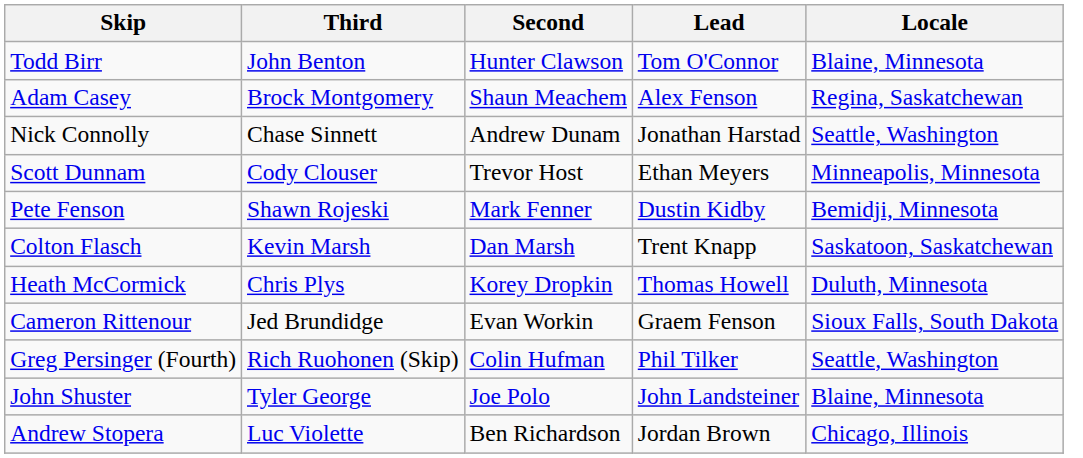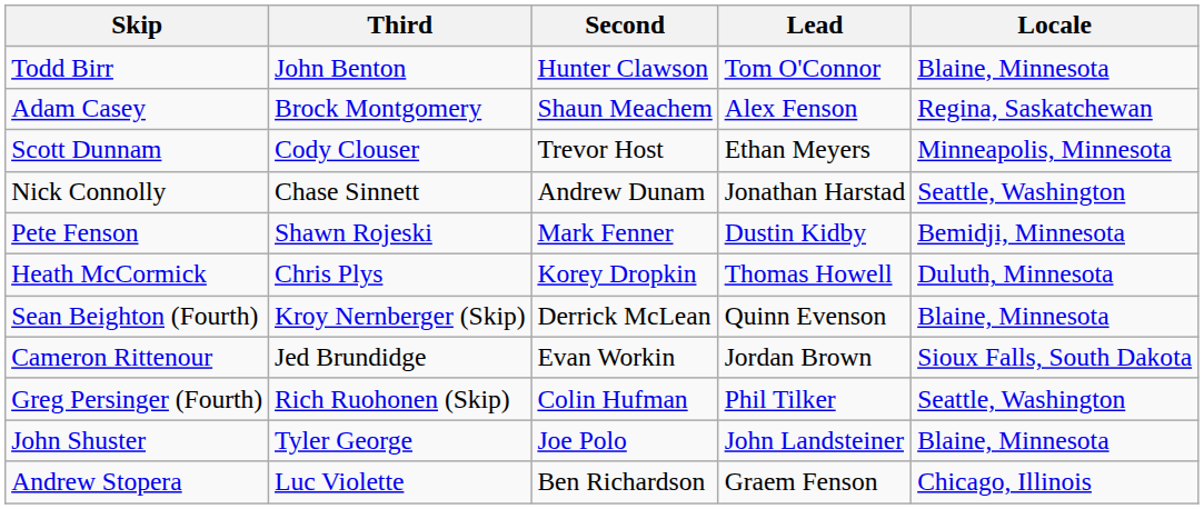rows swapped: Nick Connolly <-> Scott Dunnam
- row: Colton Flasch | Kevin Marsh | Dan Marsh | Trent Knapp | Saskatoon, Saskatchewan
+ row: Sean Beighton (Fourth) | Kroy Nernberger (Skip) | Derrick McLean | Quinn Evenson | Blaine, Minnesota
Cameron Rittenour | Lead: Graem Fenson -> Jordan Brown
Andrew Stopera | Lead: Jordan Brown -> Graem Fenson
